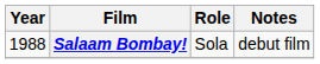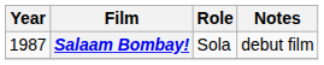Salaam Bombay! | Year: 1988 -> 1987
